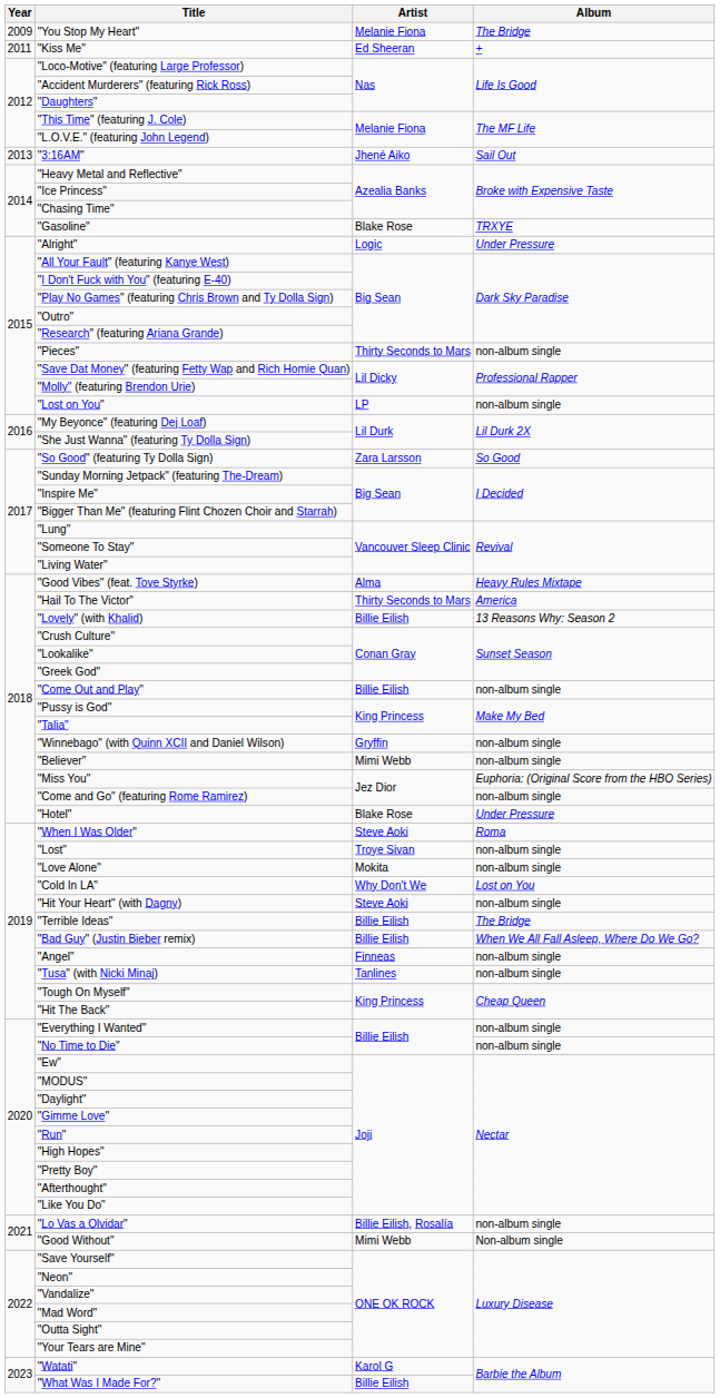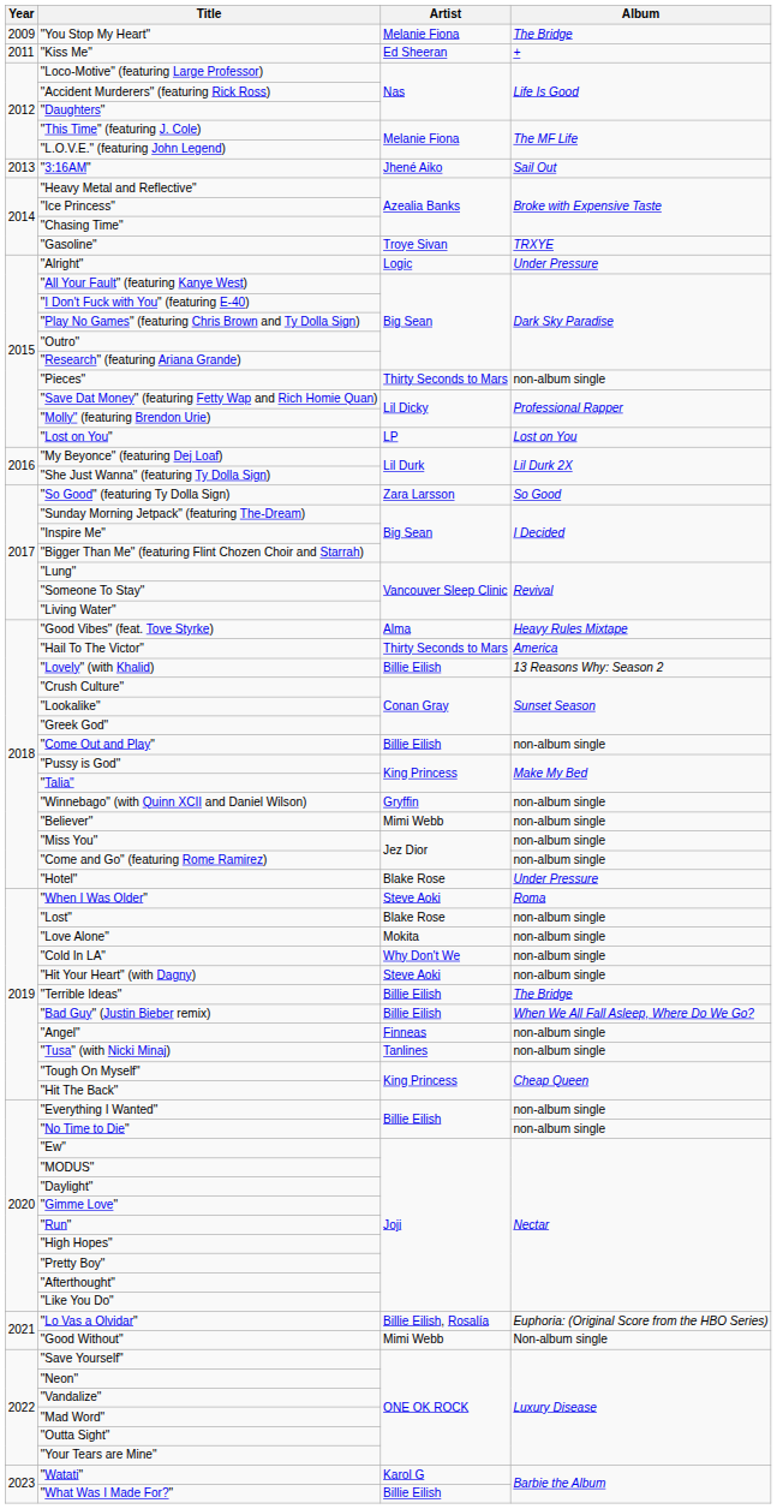"Gasoline" | Artist: Blake Rose -> Troye Sivan
"Lost on You" | Album: non-album single -> Lost on You
"Miss You" | Album: Euphoria: (Original Score from the HBO Series) -> non-album single
"Lost" | Artist: Troye Sivan -> Blake Rose
"Cold In LA" | Album: Lost on You -> non-album single
"Lo Vas a Olvidar" | Album: non-album single -> Euphoria: (Original Score from the HBO Series)
